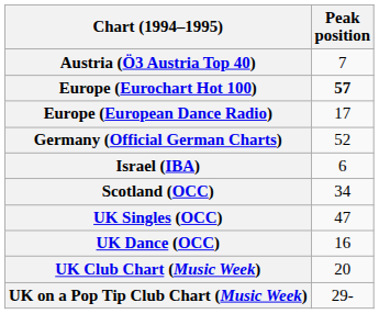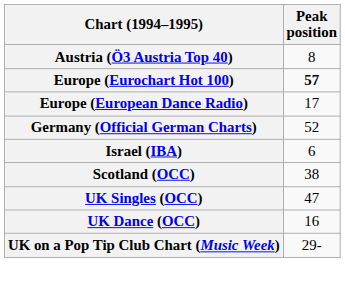Austria (Ö3 Austria Top 40) | Peak position: 7 -> 8
Scotland (OCC) | Peak position: 34 -> 38
- row: UK Club Chart (Music Week) | 20
